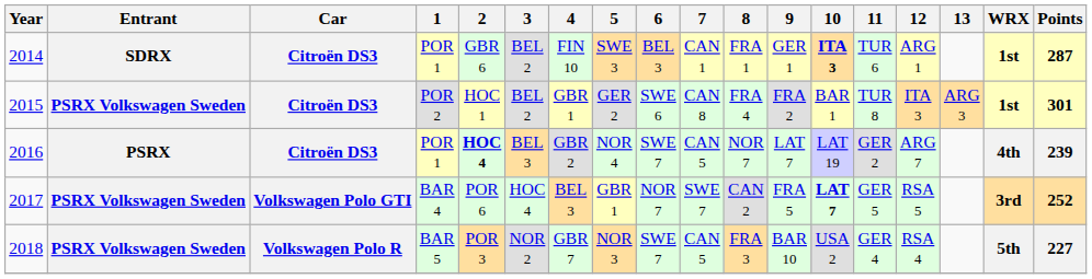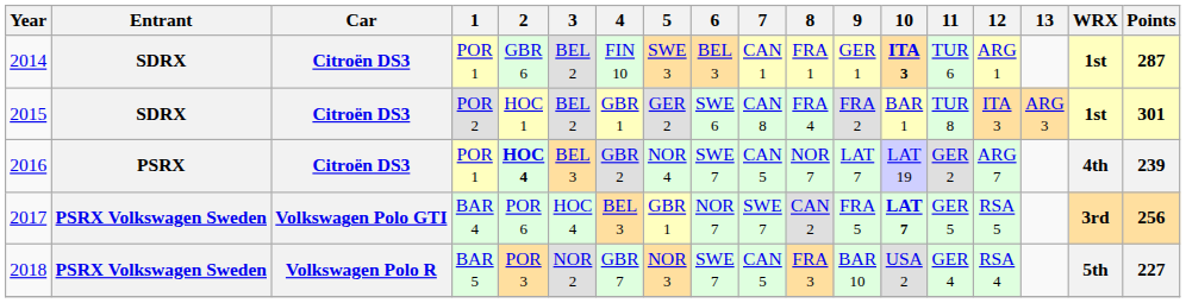2015 | Entrant: PSRX Volkswagen Sweden -> SDRX
2017 | Points: 252 -> 256
